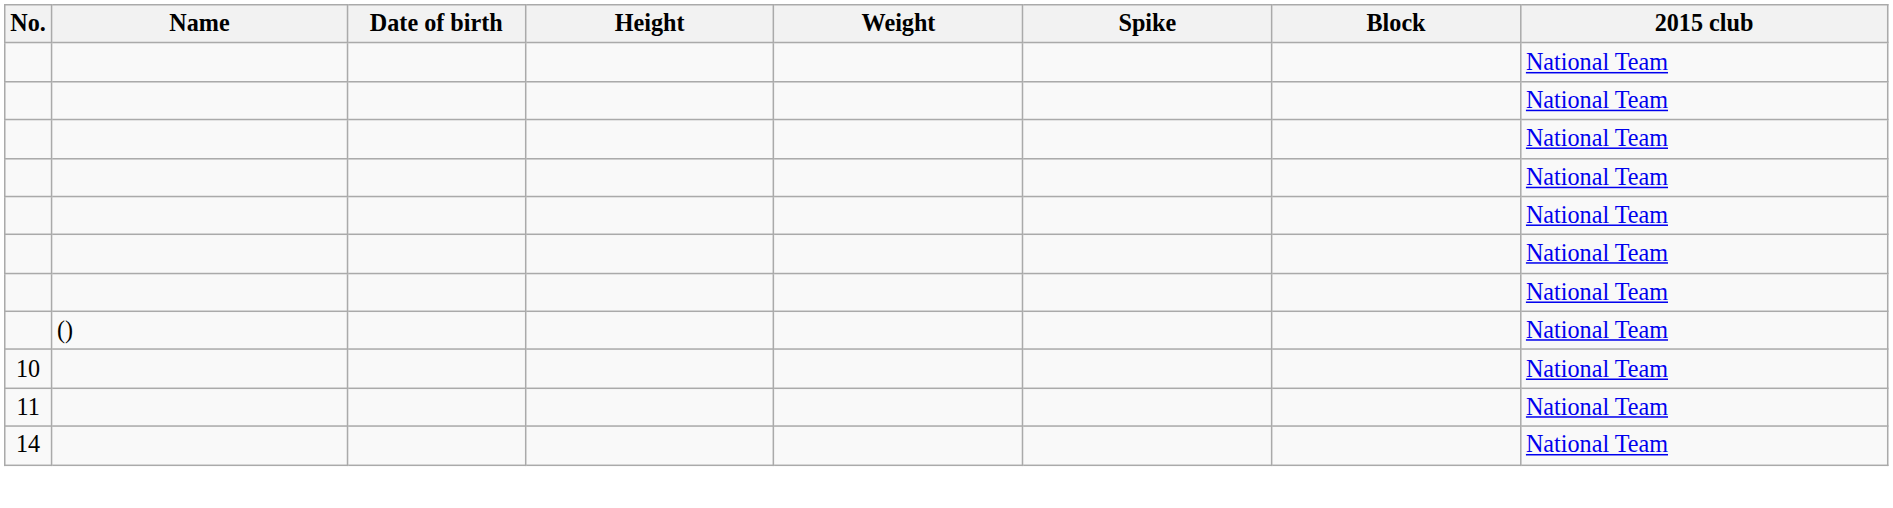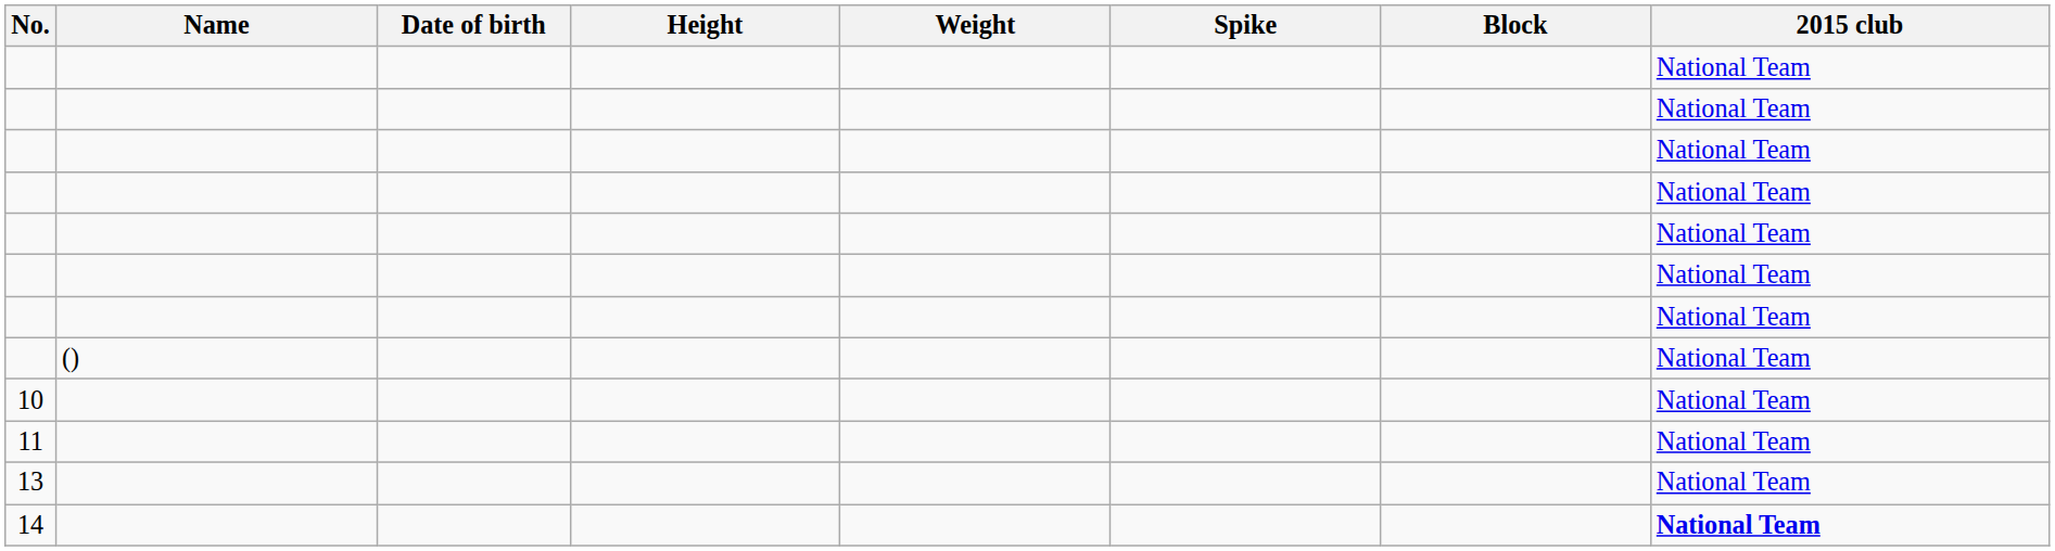+ row: 13 | National Team
14 | 2015 club: normal -> bold
